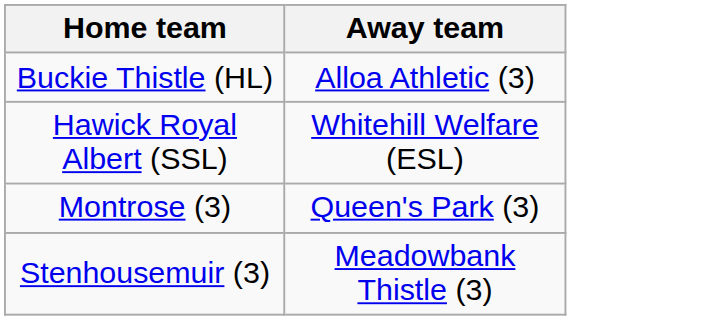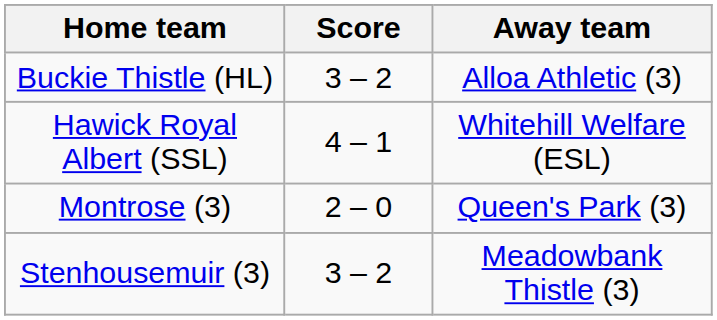+ column: Score | 3 – 2 | 4 – 1 | 2 – 0 | 3 – 2
